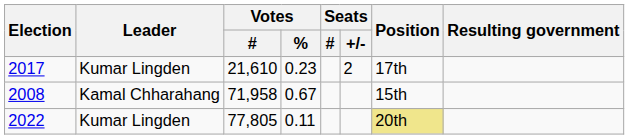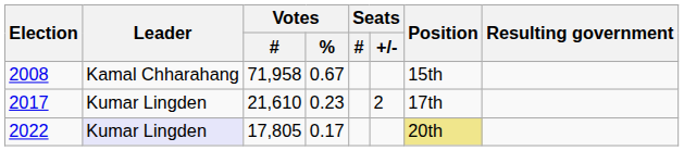rows swapped: 2008 <-> 2017
2022 | Leader: no background -> lavender background
2022 | Votes / #: 77,805 -> 17,805
2022 | Votes / %: 0.11 -> 0.17
